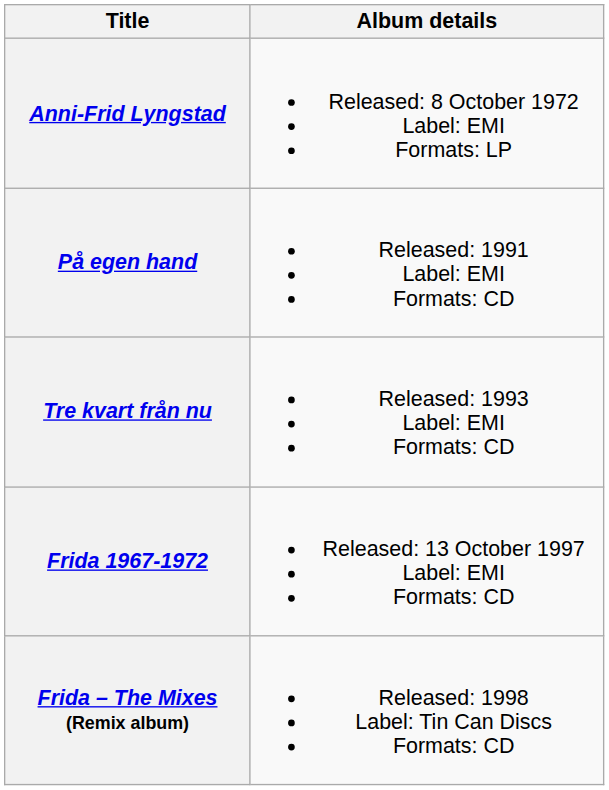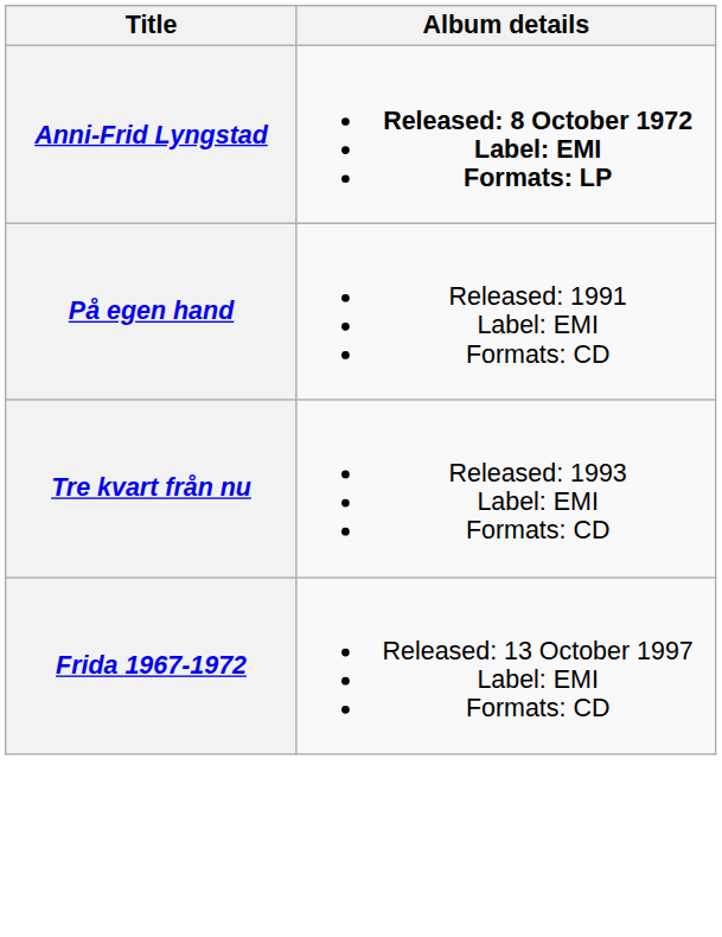Anni-Frid Lyngstad | Album details: normal -> bold
- row: Frida – The Mixes (Remix album) | Released: 1998 Label: Tin Can Discs Formats: CD
